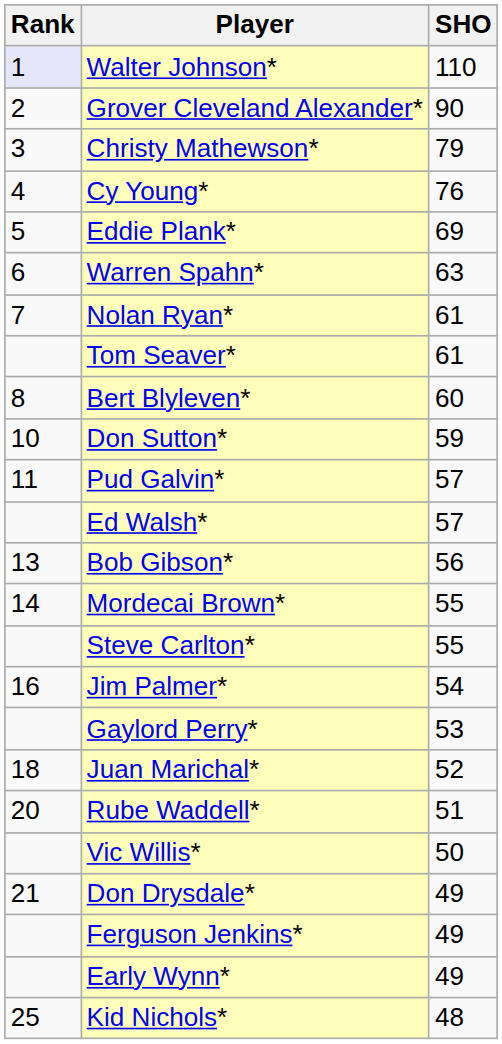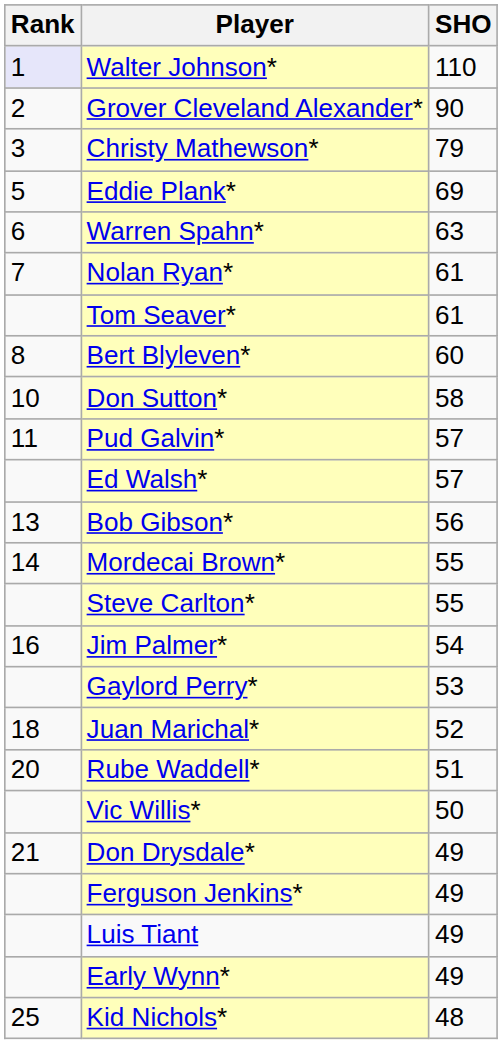- row: 4 | Cy Young* | 76
Don Sutton* | SHO: 59 -> 58
+ row: Luis Tiant | 49
